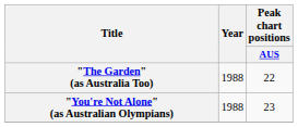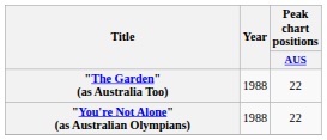"You're Not Alone" (as Australian Olympians) | Peak chart positions / AUS: 23 -> 22
